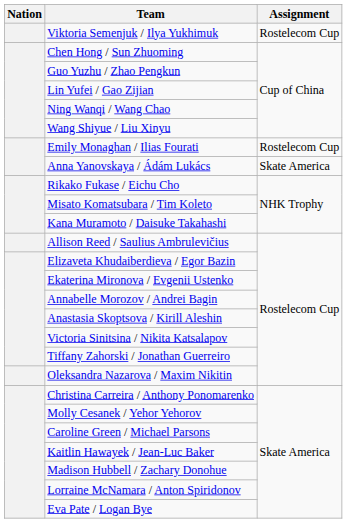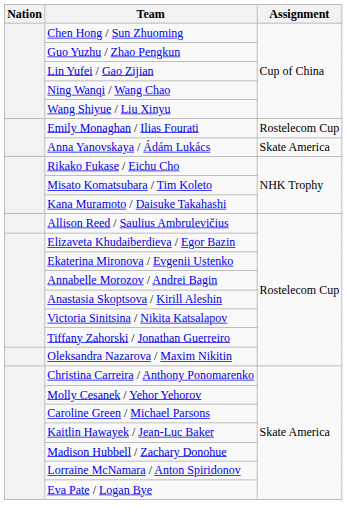- row: Viktoria Semenjuk / Ilya Yukhimuk | Rostelecom Cup
